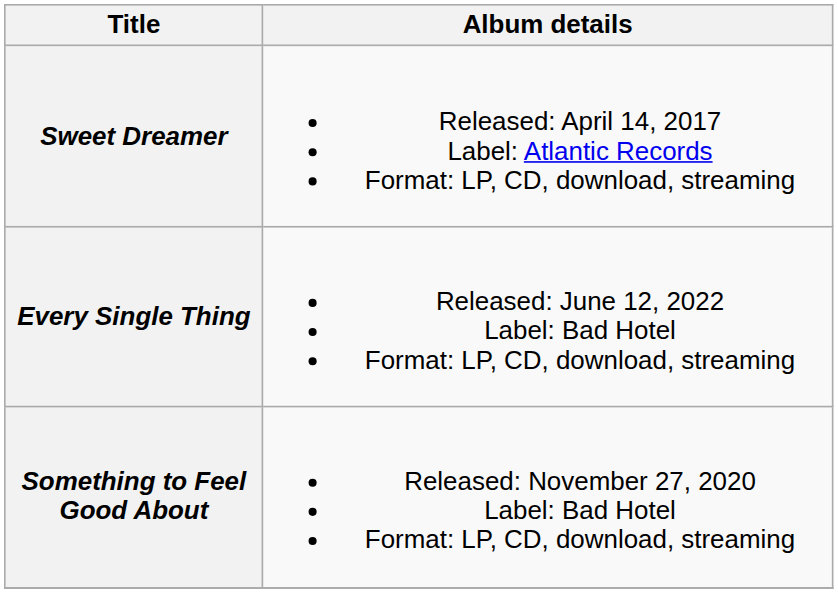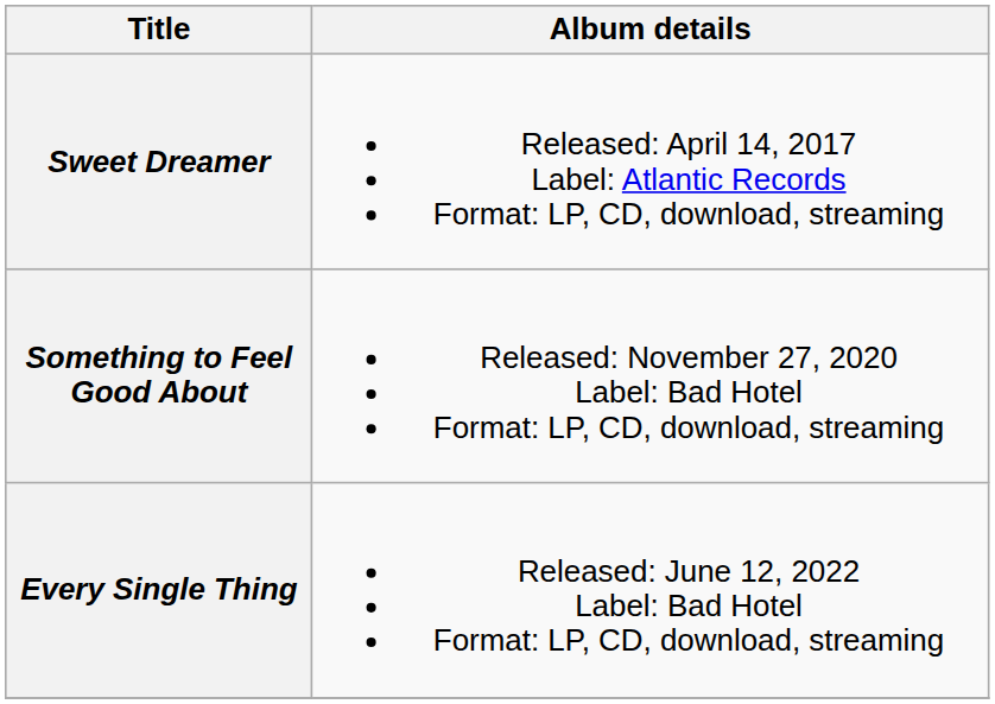rows swapped: Something to Feel Good About <-> Every Single Thing
